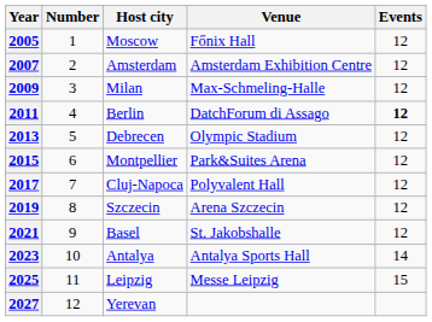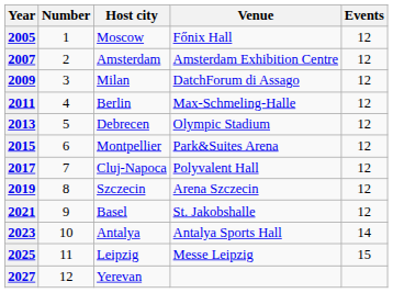2009 | Venue: Max-Schmeling-Halle -> DatchForum di Assago
2011 | Venue: DatchForum di Assago -> Max-Schmeling-Halle
2011 | Events: bold -> normal
